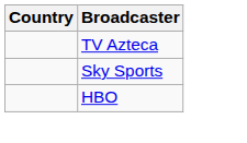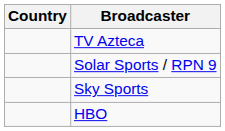+ row: Solar Sports / RPN 9
